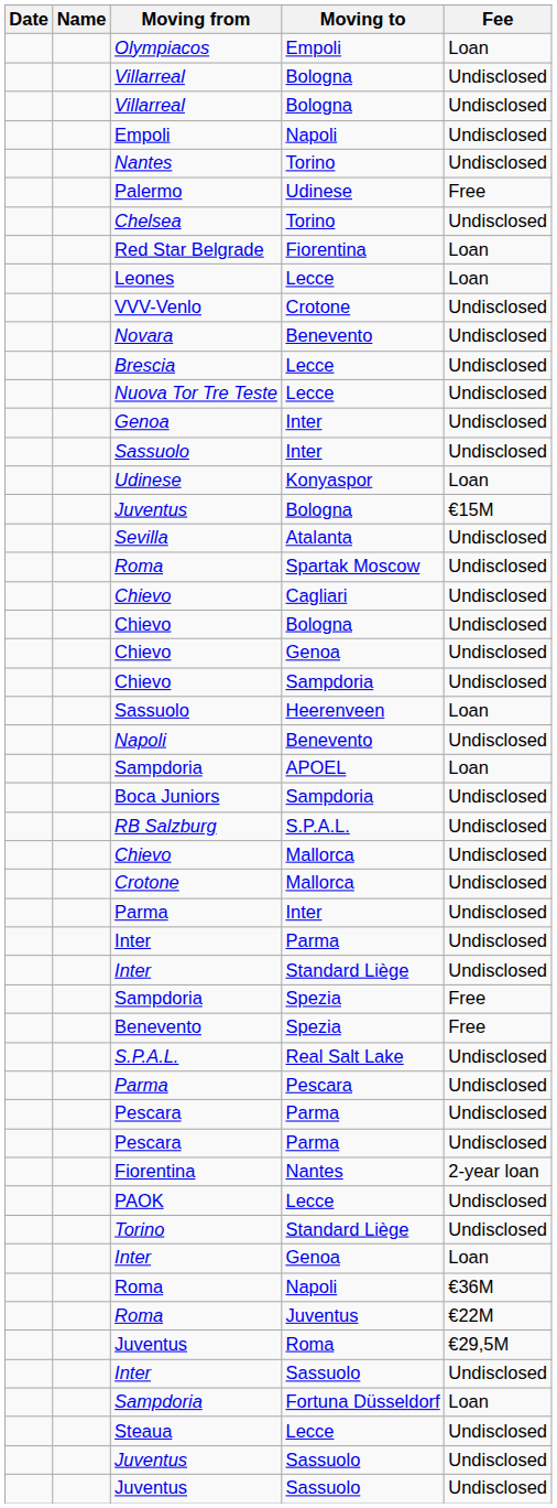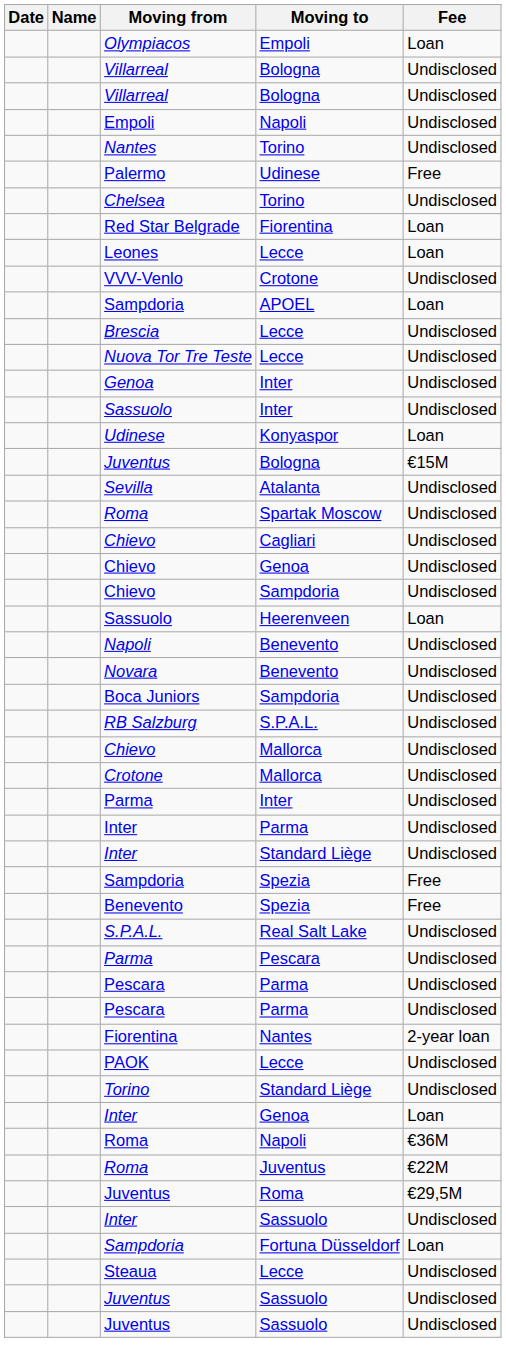rows swapped: Novara <-> Sampdoria / APOEL
- row: Chievo | Bologna | Undisclosed
